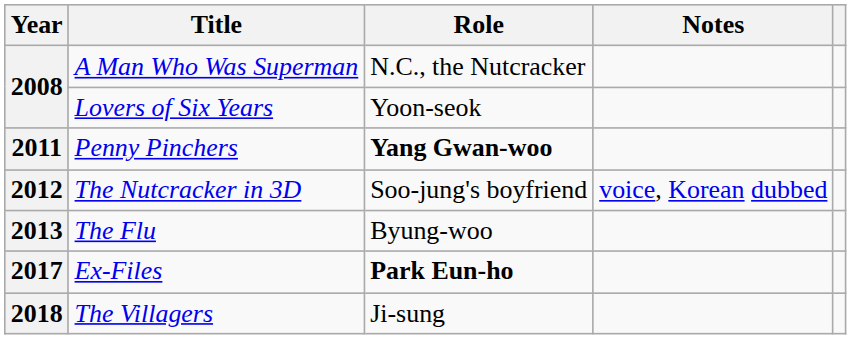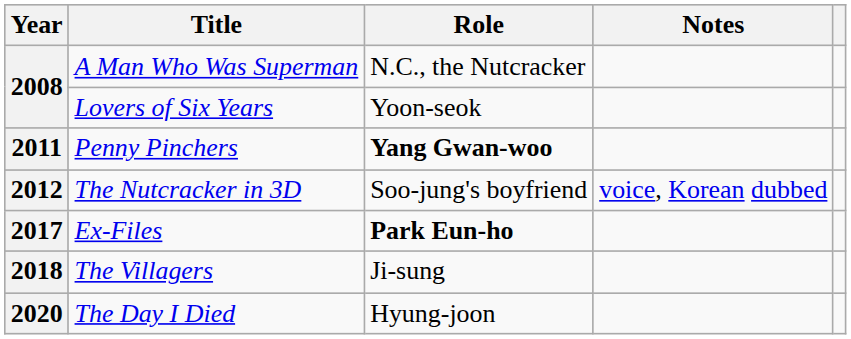- row: 2013 | The Flu | Byung-woo
+ row: 2020 | The Day I Died | Hyung-joon
